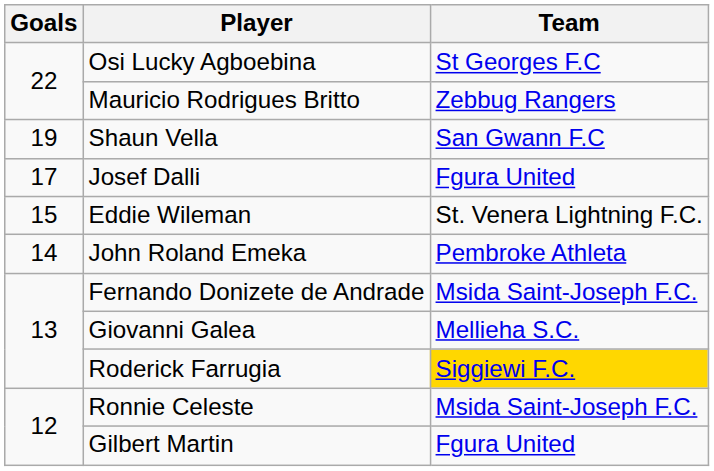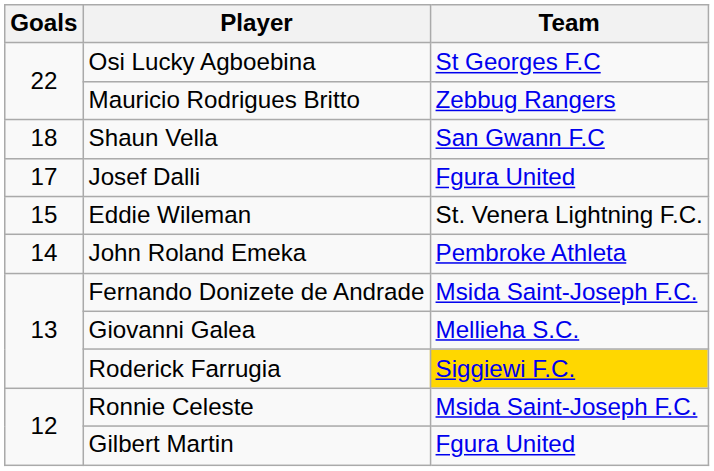Shaun Vella | Goals: 19 -> 18
